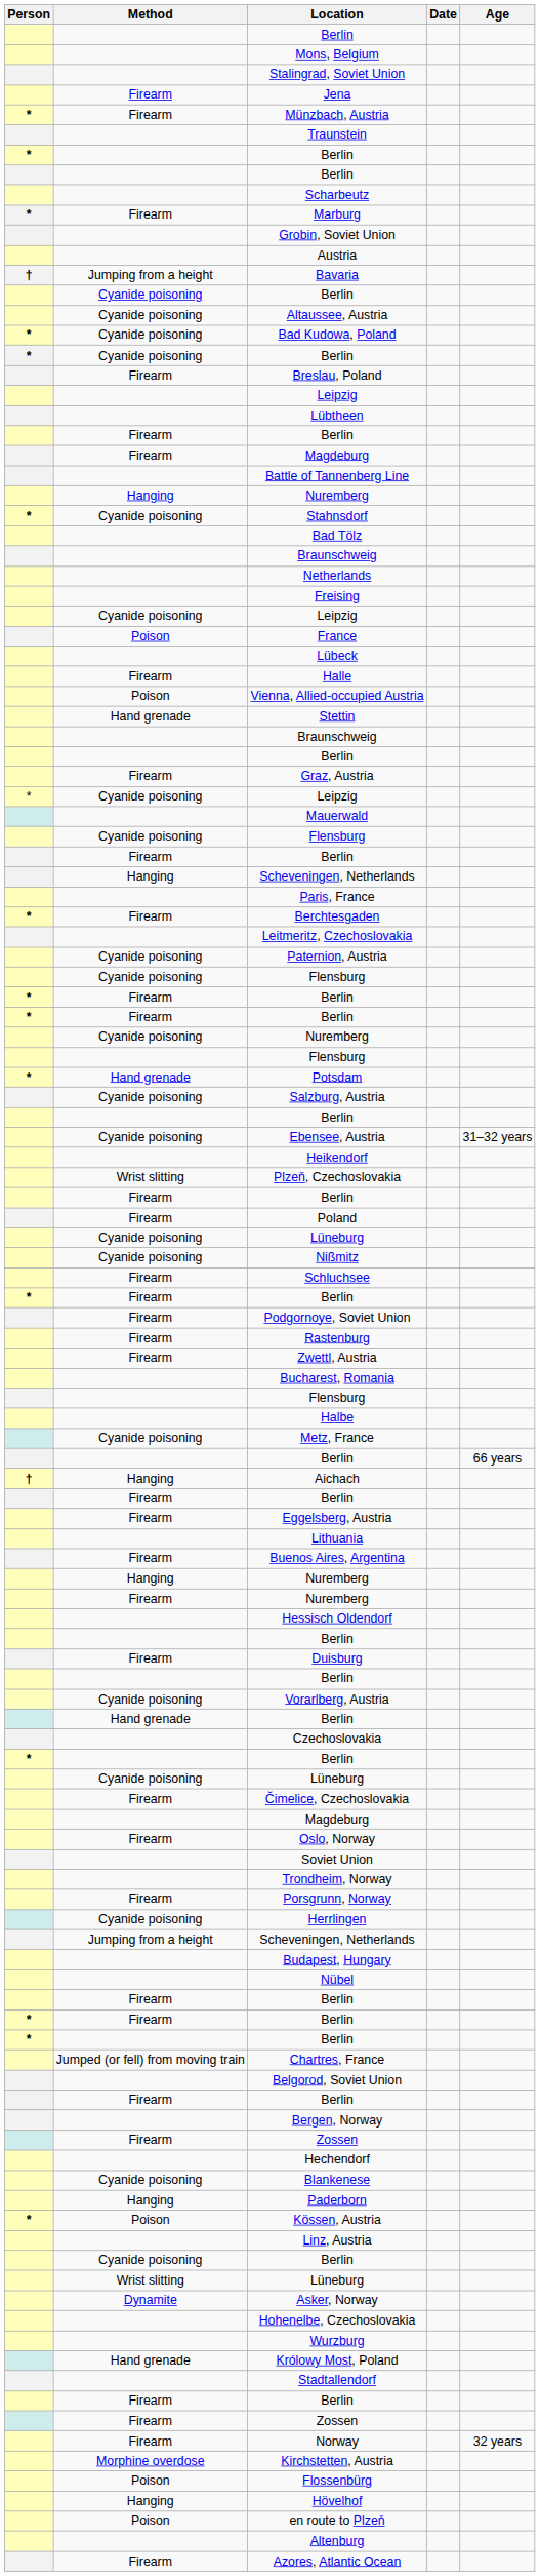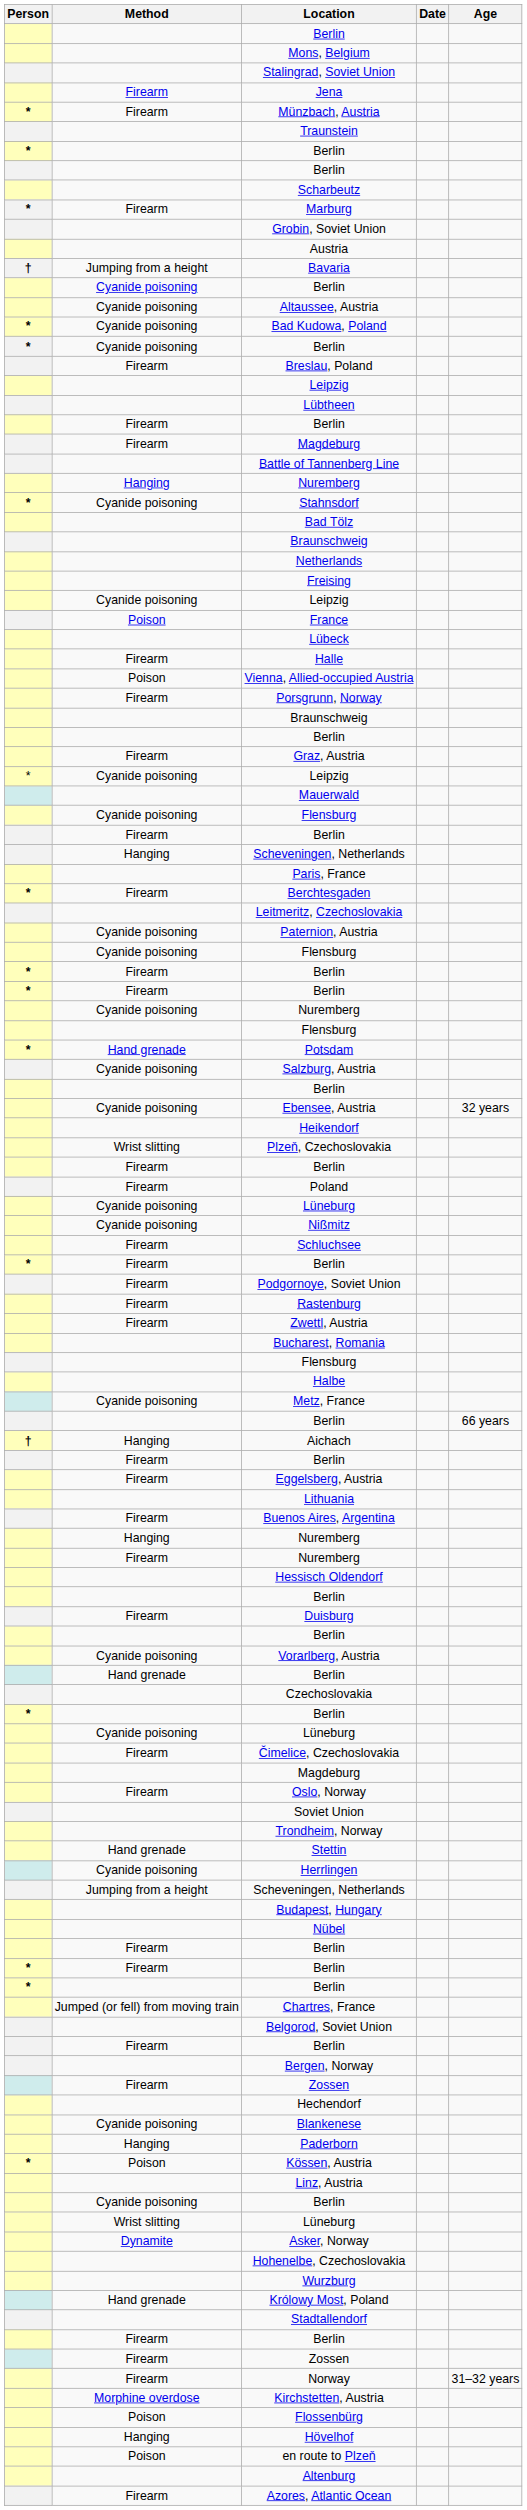rows swapped: Porsgrunn, Norway <-> Stettin
Ebensee, Austria | Age: 31–32 years -> 32 years
Norway | Age: 32 years -> 31–32 years
